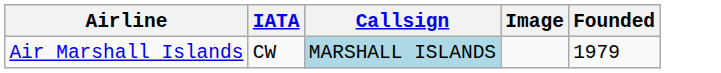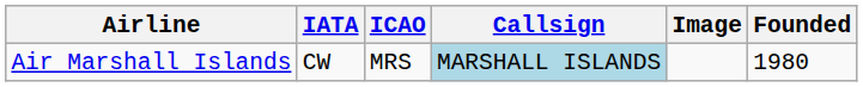+ column: ICAO | MRS
Air Marshall Islands | Founded: 1979 -> 1980
